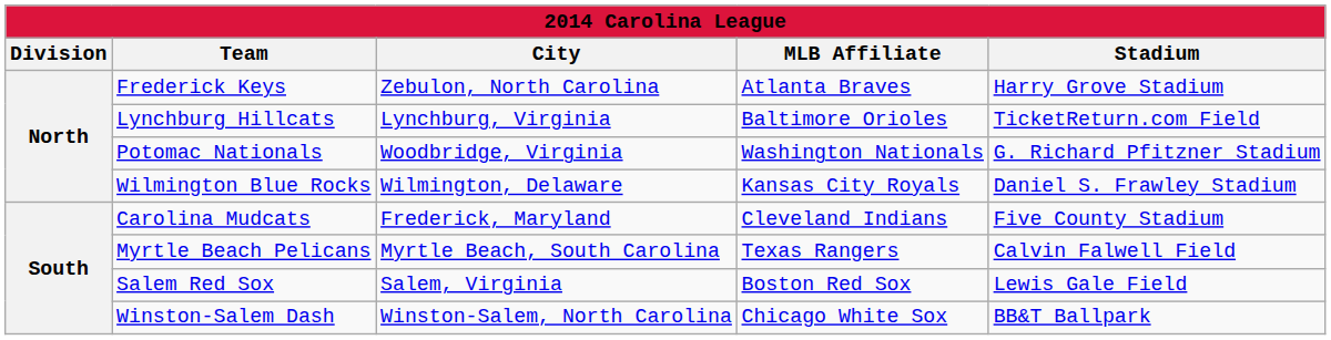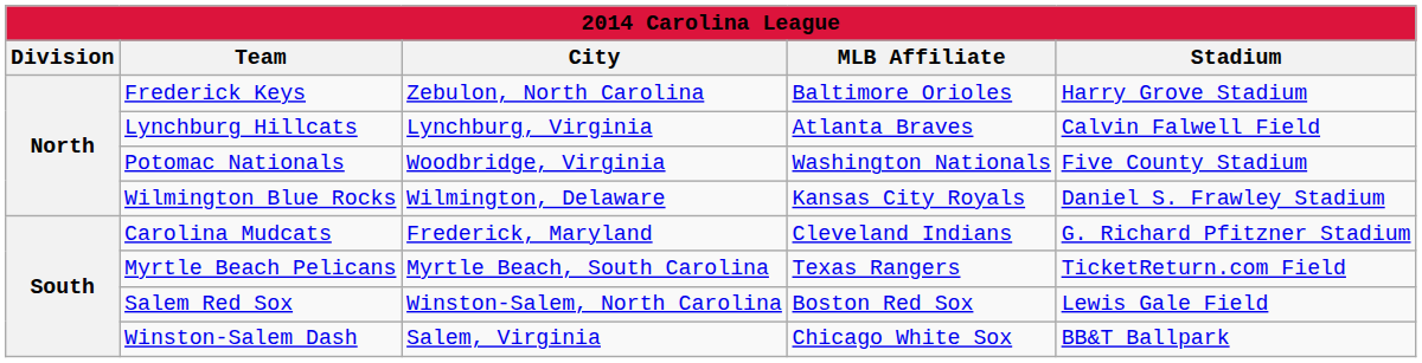Frederick Keys | MLB Affiliate: Atlanta Braves -> Baltimore Orioles
Lynchburg Hillcats | MLB Affiliate: Baltimore Orioles -> Atlanta Braves
Lynchburg Hillcats | Stadium: TicketReturn.com Field -> Calvin Falwell Field
Potomac Nationals | Stadium: G. Richard Pfitzner Stadium -> Five County Stadium
Carolina Mudcats | Stadium: Five County Stadium -> G. Richard Pfitzner Stadium
Myrtle Beach Pelicans | Stadium: Calvin Falwell Field -> TicketReturn.com Field
Salem Red Sox | City: Salem, Virginia -> Winston-Salem, North Carolina
Winston-Salem Dash | City: Winston-Salem, North Carolina -> Salem, Virginia
